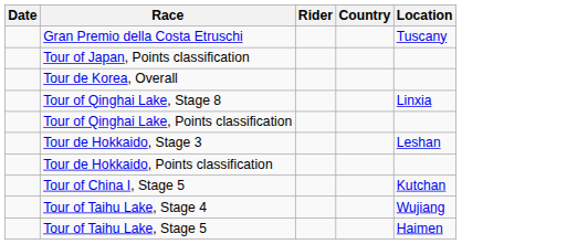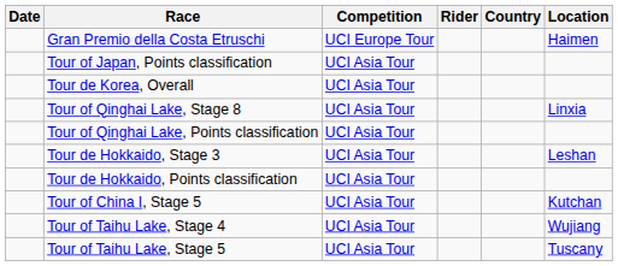+ column: Competition | UCI Europe Tour | UCI Asia Tour | UCI Asia Tour | UCI Asia Tour | UCI Asia Tour | UCI Asia Tour | UCI Asia Tour | UCI Asia Tour | UCI Asia Tour | UCI Asia Tour
Gran Premio della Costa Etruschi | Location: Tuscany -> Haimen
Tour of Taihu Lake, Stage 5 | Location: Haimen -> Tuscany
